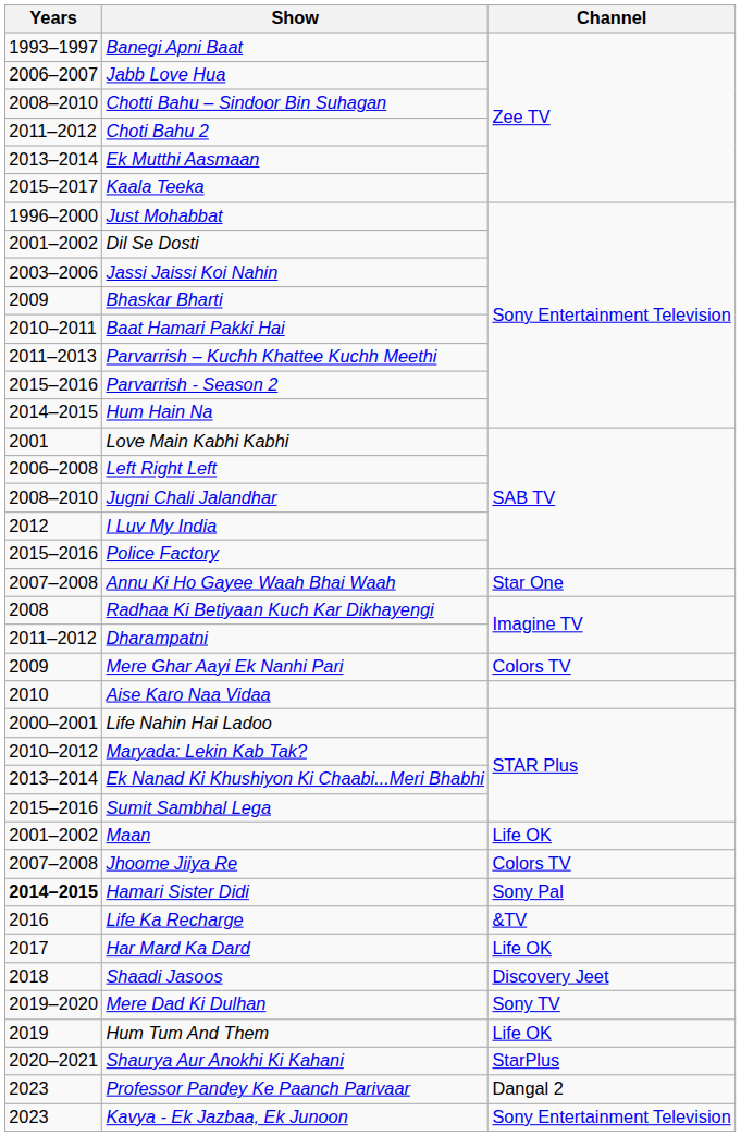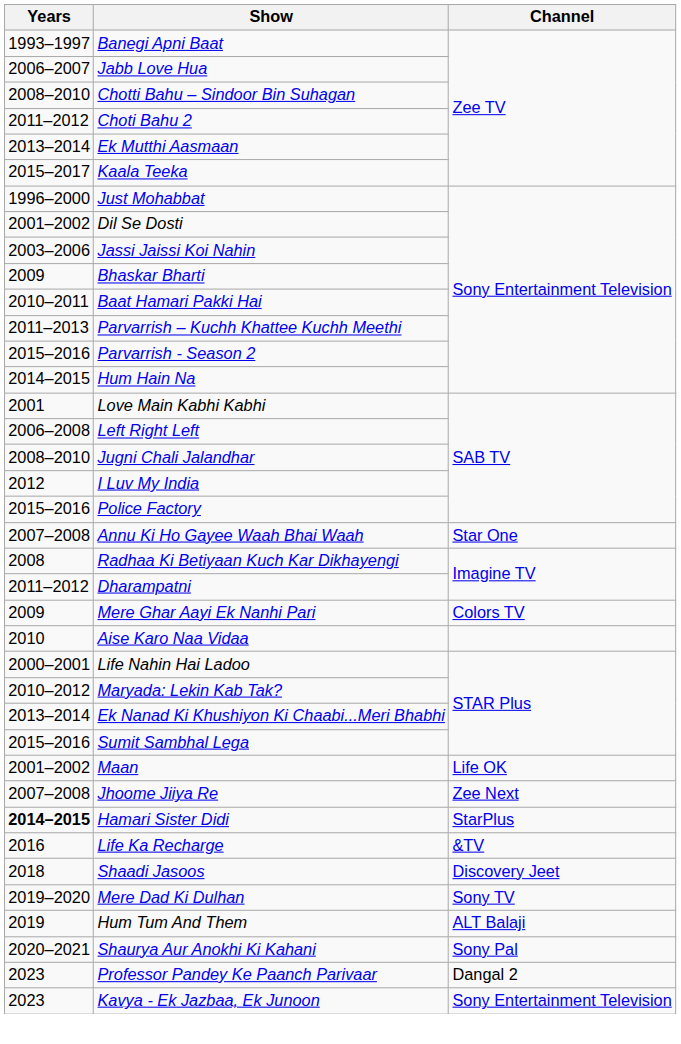Jhoome Jiiya Re | Channel: Colors TV -> Zee Next
Hamari Sister Didi | Channel: Sony Pal -> StarPlus
- row: 2017 | Har Mard Ka Dard | Life OK
Hum Tum And Them | Channel: Life OK -> ALT Balaji
Shaurya Aur Anokhi Ki Kahani | Channel: StarPlus -> Sony Pal
